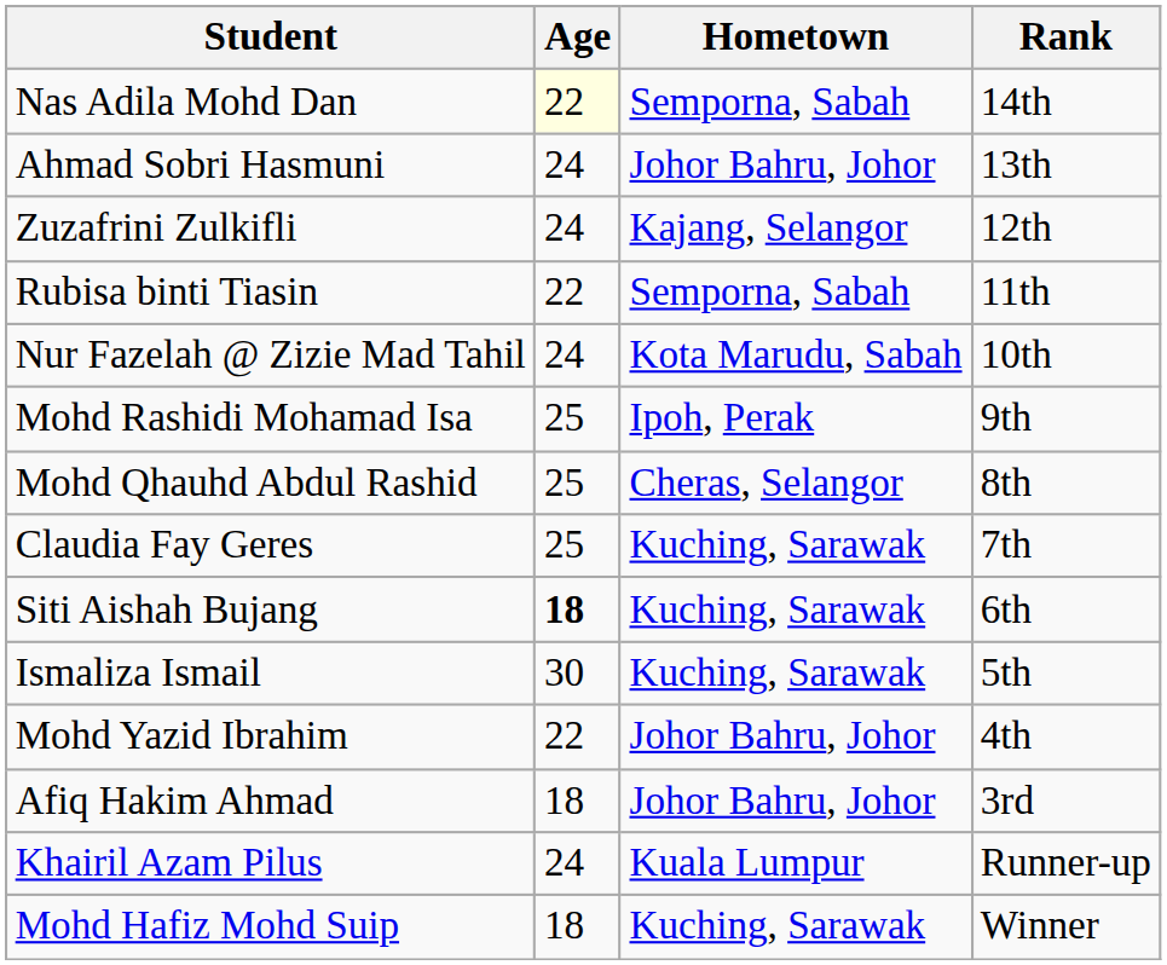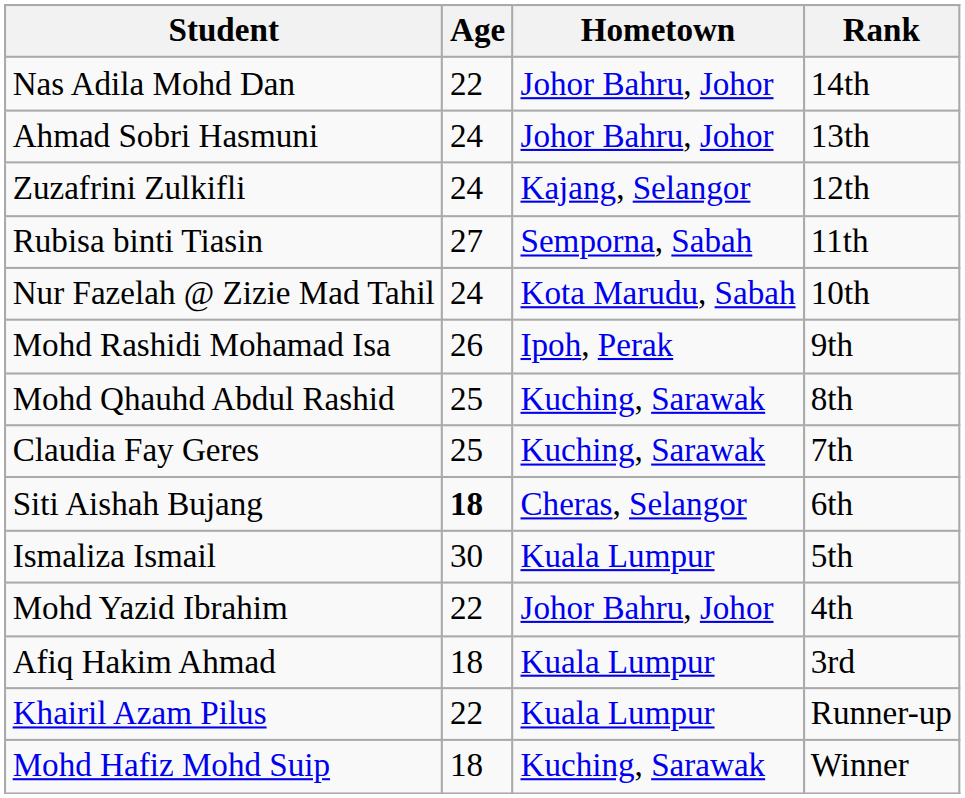Nas Adila Mohd Dan | Age: lightyellow background -> no background
Nas Adila Mohd Dan | Hometown: Semporna, Sabah -> Johor Bahru, Johor
Rubisa binti Tiasin | Age: 22 -> 27
Mohd Rashidi Mohamad Isa | Age: 25 -> 26
Mohd Qhauhd Abdul Rashid | Hometown: Cheras, Selangor -> Kuching, Sarawak
Siti Aishah Bujang | Hometown: Kuching, Sarawak -> Cheras, Selangor
Ismaliza Ismail | Hometown: Kuching, Sarawak -> Kuala Lumpur
Afiq Hakim Ahmad | Hometown: Johor Bahru, Johor -> Kuala Lumpur
Khairil Azam Pilus | Age: 24 -> 22
